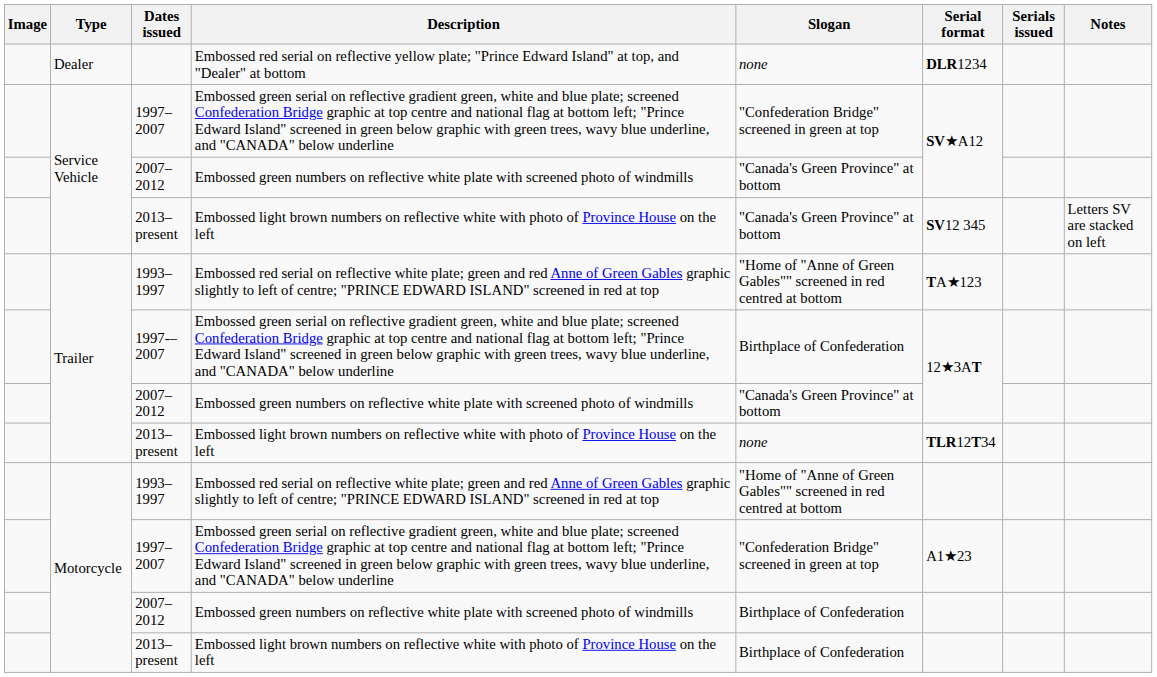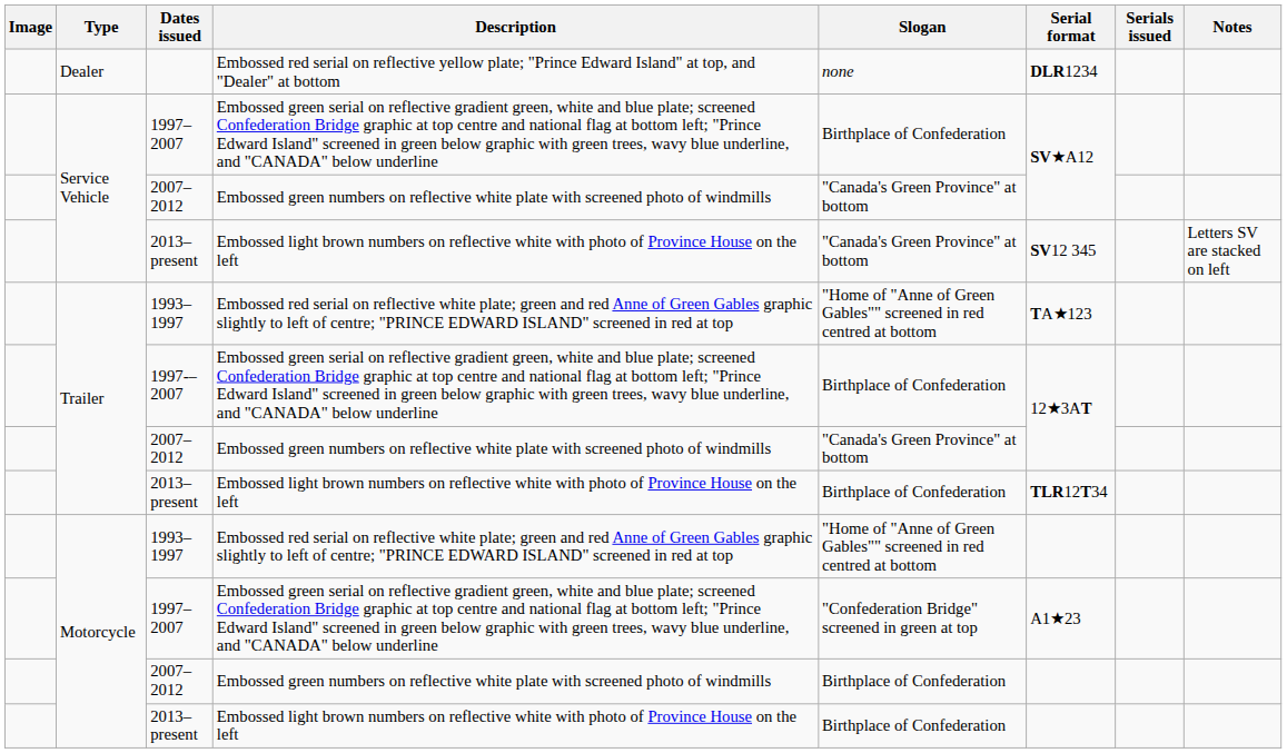Service Vehicle / 1997–2007 | Slogan: "Confederation Bridge" screened in green at top -> Birthplace of Confederation
Trailer / 2013–present | Slogan: none -> Birthplace of Confederation
